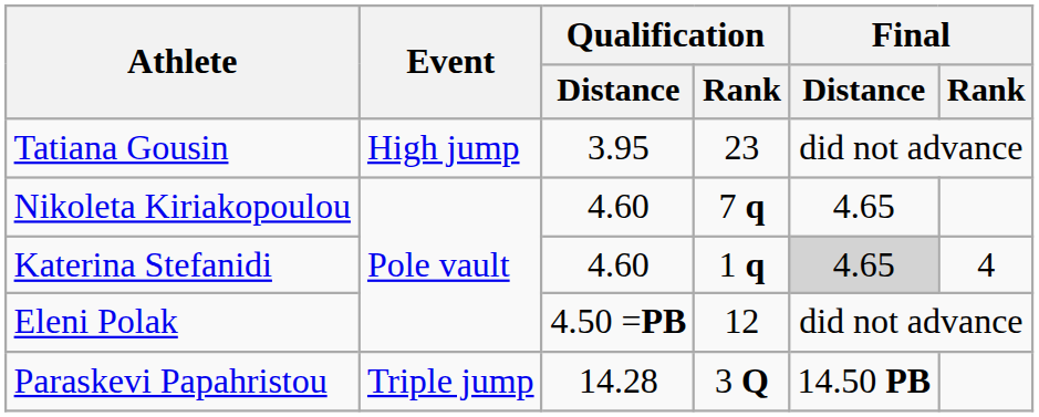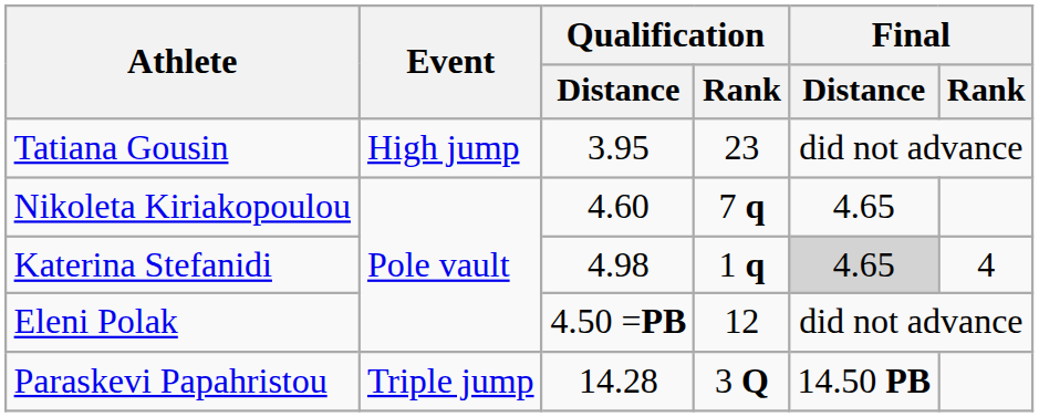Katerina Stefanidi | Qualification / Distance: 4.60 -> 4.98
